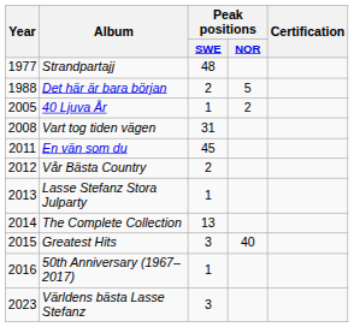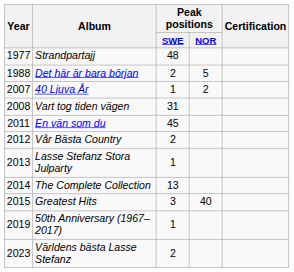40 Ljuva År | Year: 2005 -> 2007
50th Anniversary (1967–2017) | Year: 2016 -> 2019
Världens bästa Lasse Stefanz | Peak positions / SWE: 3 -> 2
